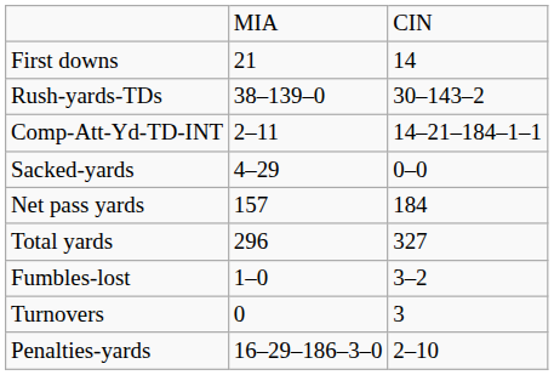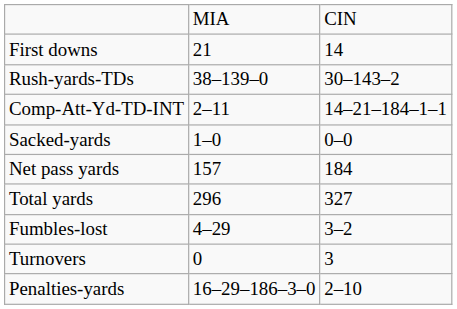Sacked-yards | column 2: 4–29 -> 1–0
Fumbles-lost | column 2: 1–0 -> 4–29
